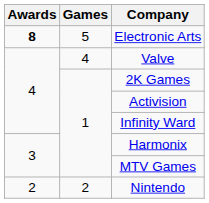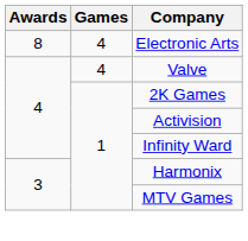Electronic Arts | Awards: bold -> normal
Electronic Arts | Games: 5 -> 4
- row: 2 | 2 | Nintendo
